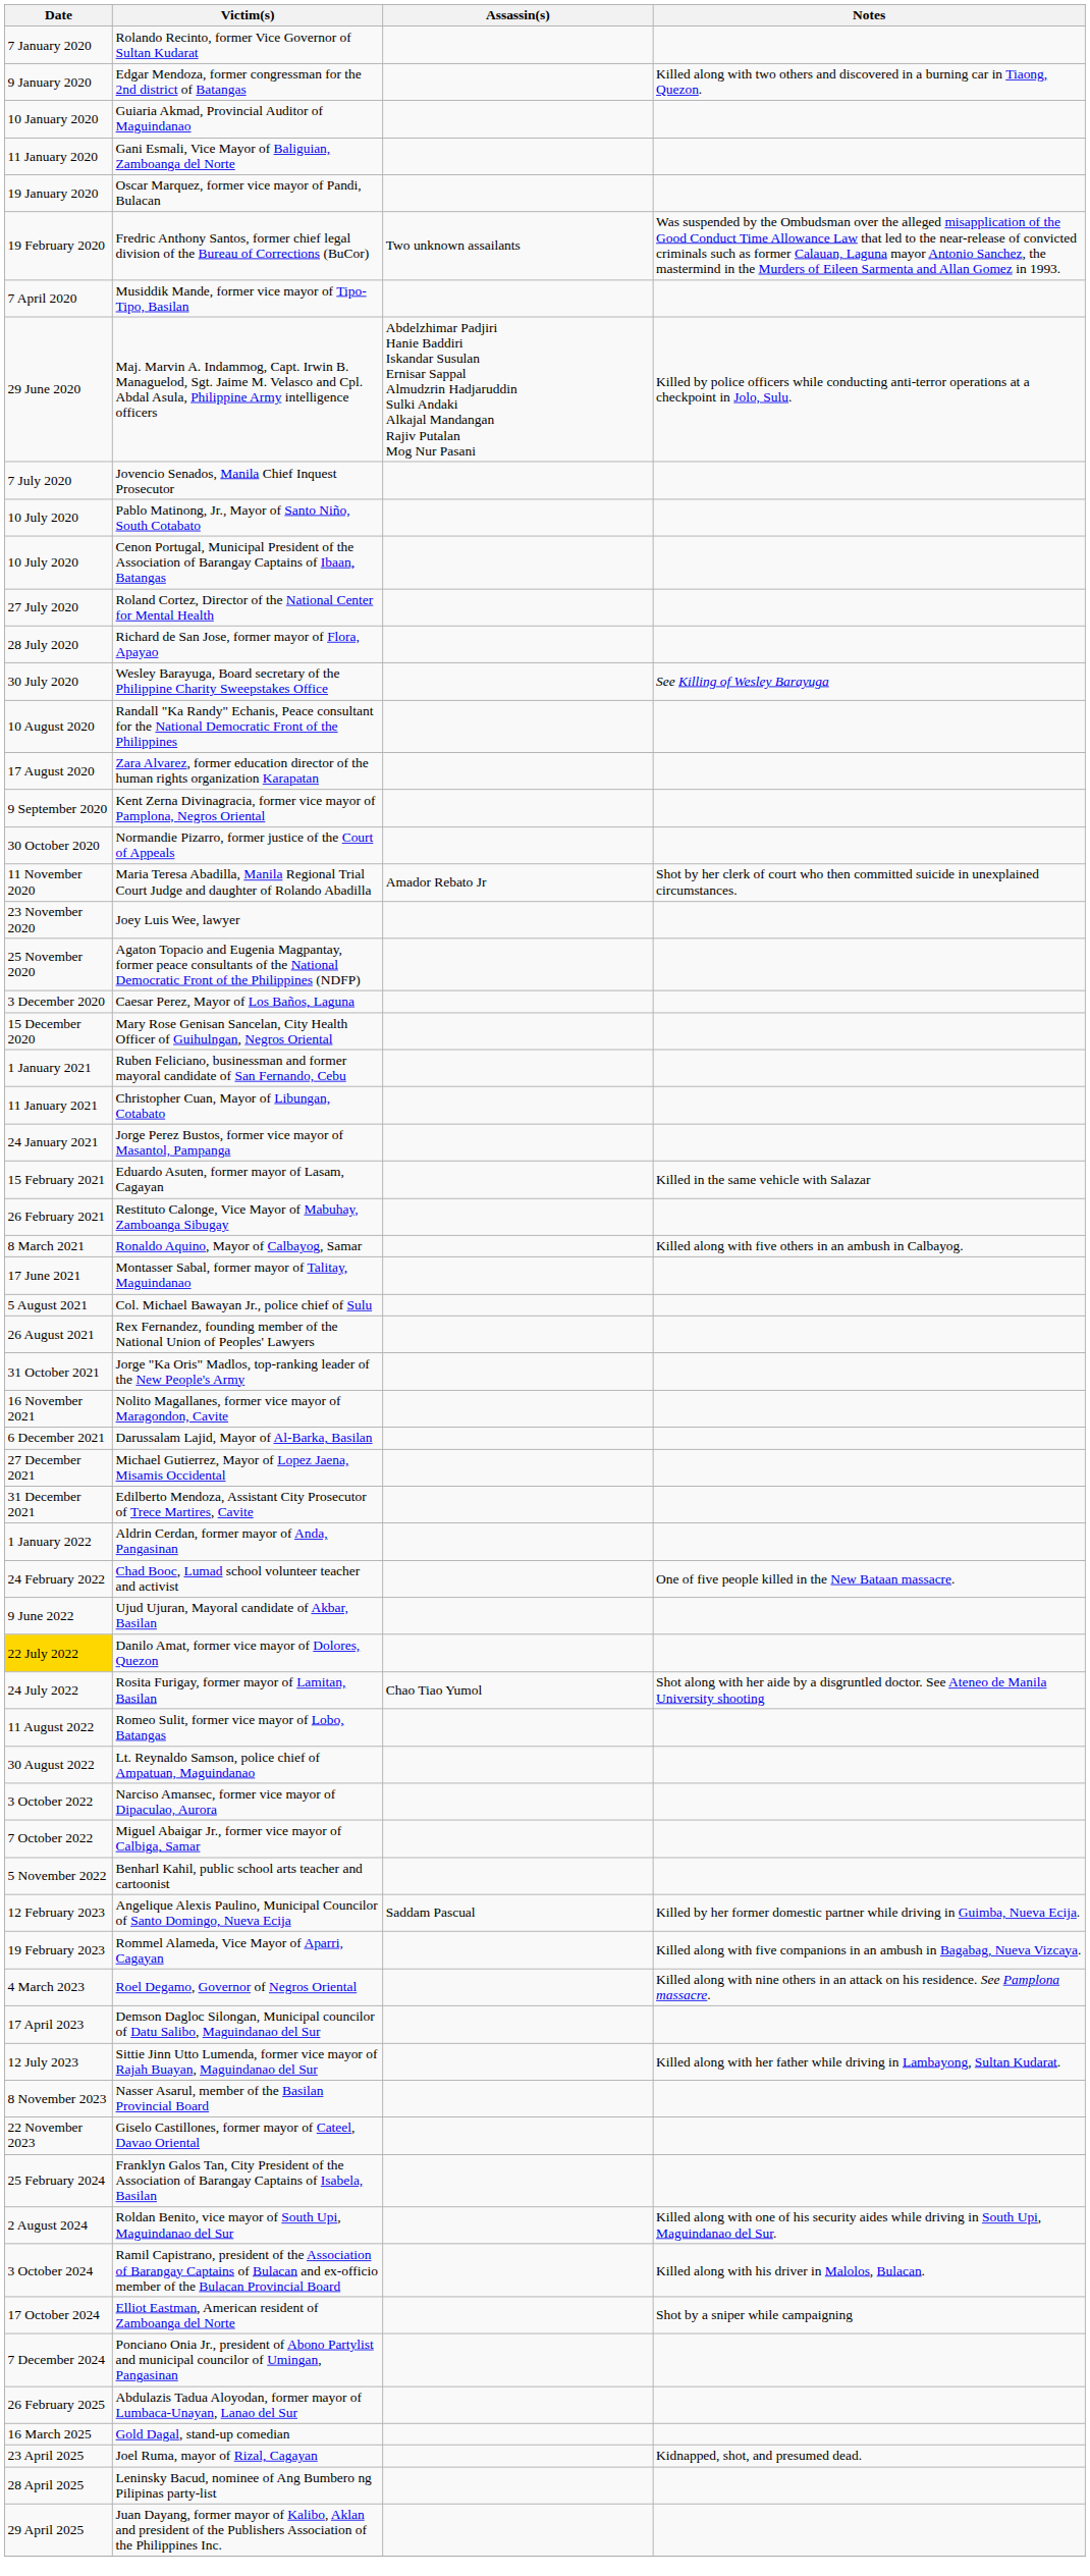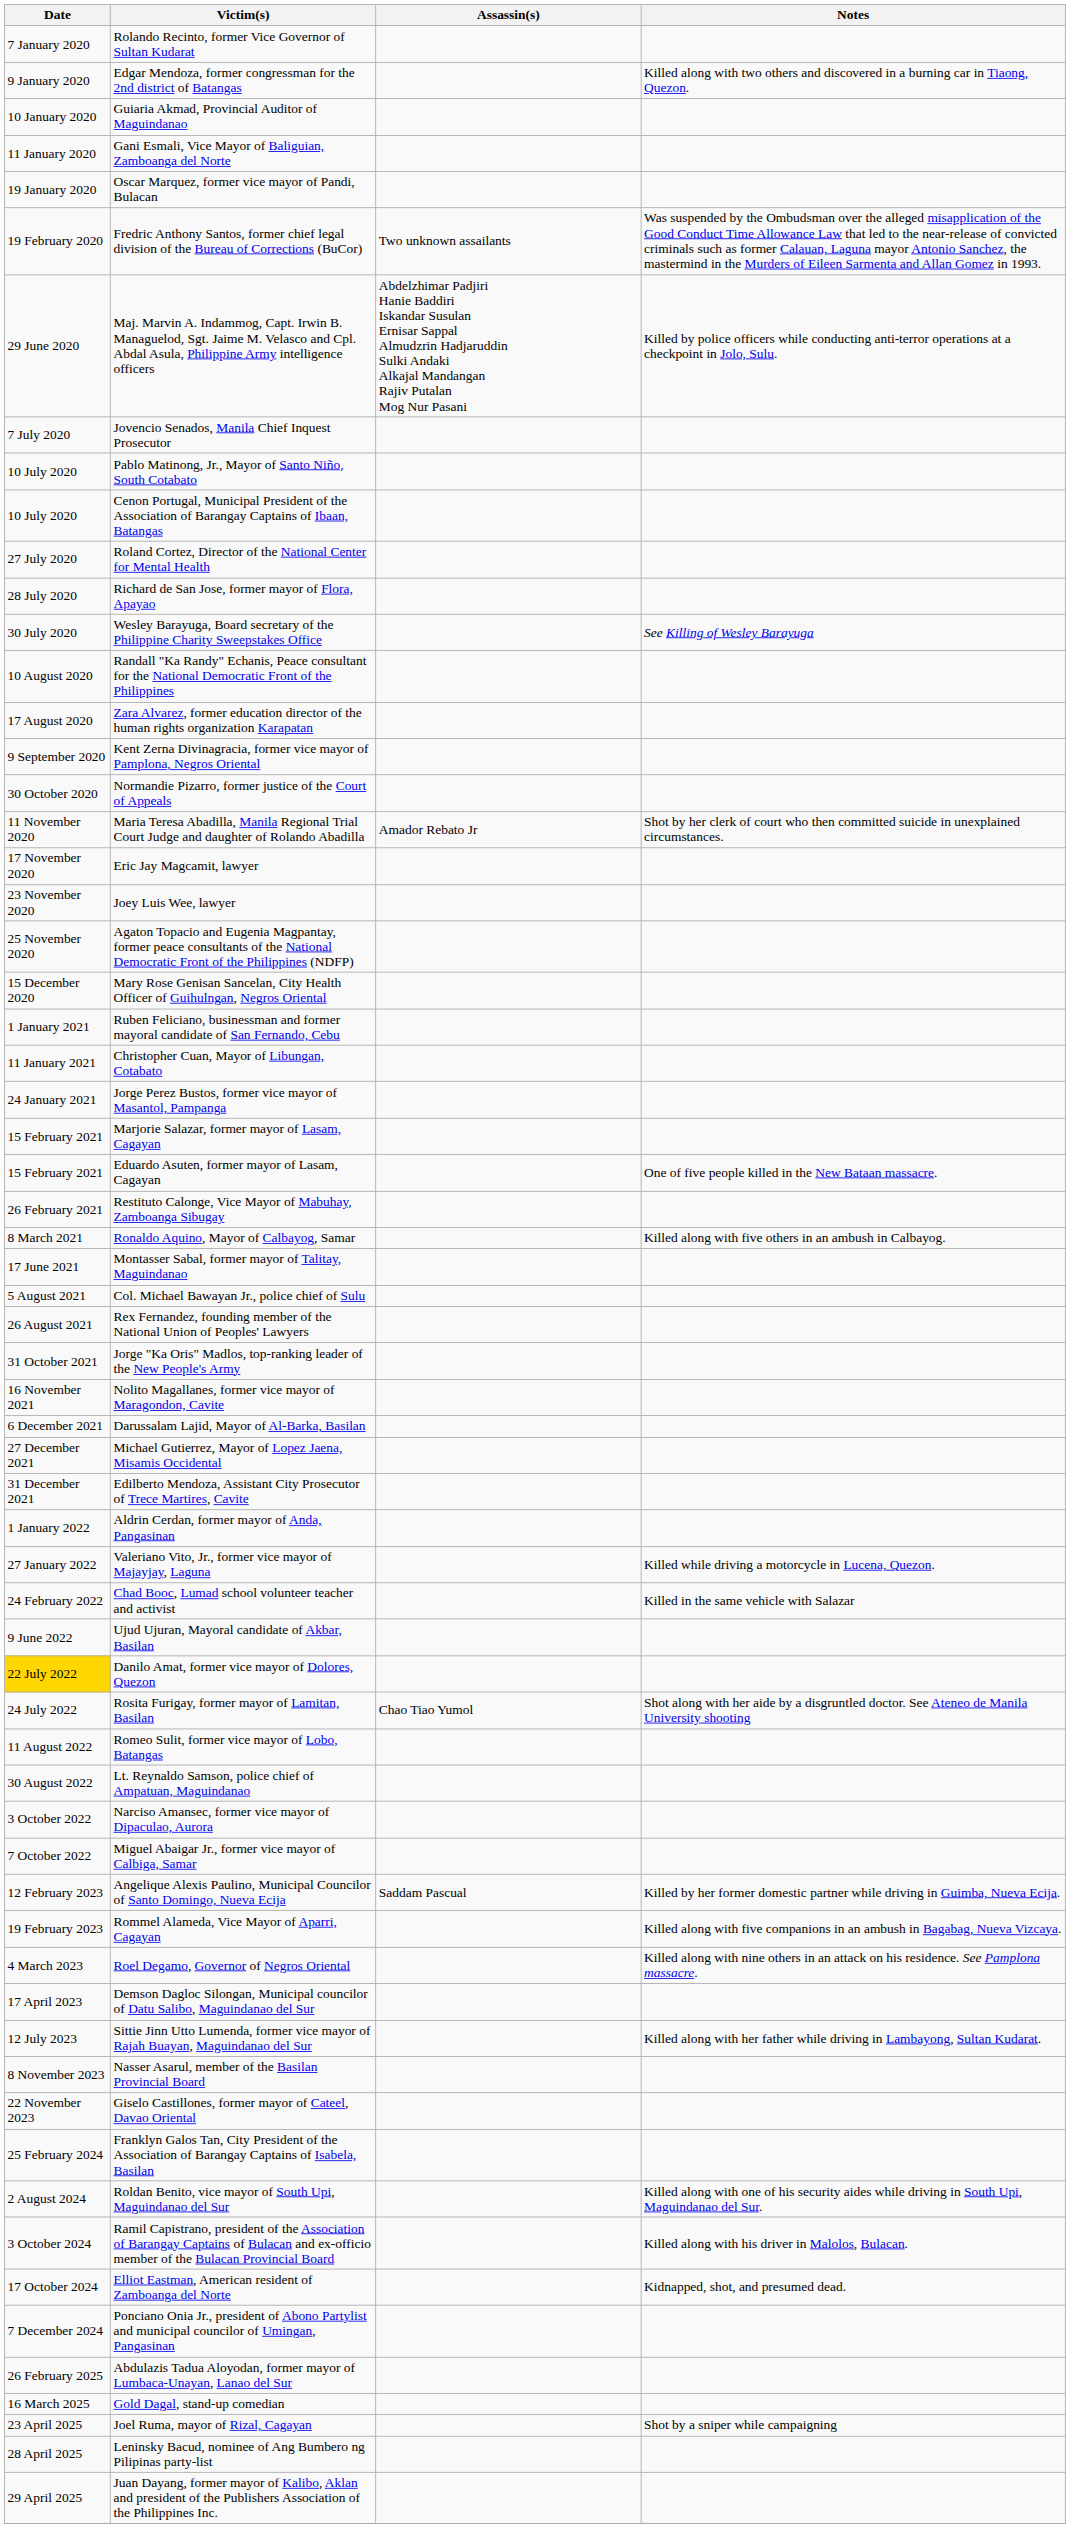- row: 7 April 2020 | Musiddik Mande, former vice mayor of Tipo-Tipo, Basilan
+ row: 17 November 2020 | Eric Jay Magcamit, lawyer
- row: 3 December 2020 | Caesar Perez, Mayor of Los Baños, Laguna
+ row: 15 February 2021 | Marjorie Salazar, former mayor of Lasam, Cagayan
Eduardo Asuten, former mayor of Lasam, Cagayan | Notes: Killed in the same vehicle with Salazar -> One of five people killed in the New Bataan massacre.
+ row: 27 January 2022 | Valeriano Vito, Jr., former vice mayor of Majayjay, Laguna | Killed while driving a motorcycle in Lucena, Quezon.
Chad Booc, Lumad school volunteer teacher and activist | Notes: One of five people killed in the New Bataan massacre. -> Killed in the same vehicle with Salazar
- row: 5 November 2022 | Benharl Kahil, public school arts teacher and cartoonist
Elliot Eastman, American resident of Zamboanga del Norte | Notes: Shot by a sniper while campaigning -> Kidnapped, shot, and presumed dead.
Joel Ruma, mayor of Rizal, Cagayan | Notes: Kidnapped, shot, and presumed dead. -> Shot by a sniper while campaigning
